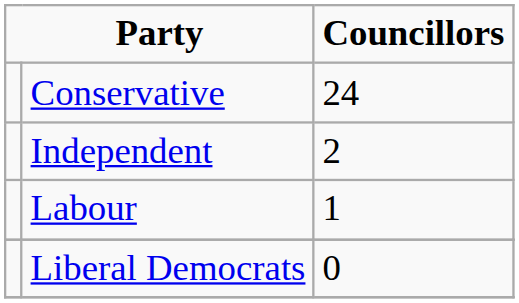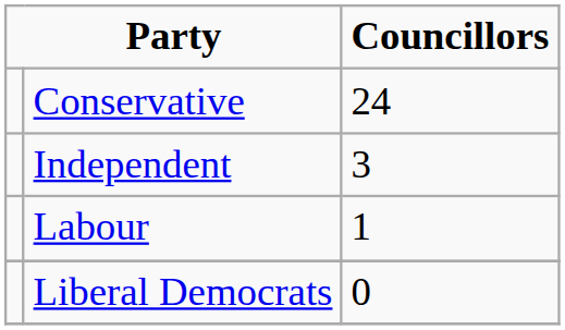Independent | column 3: 2 -> 3
